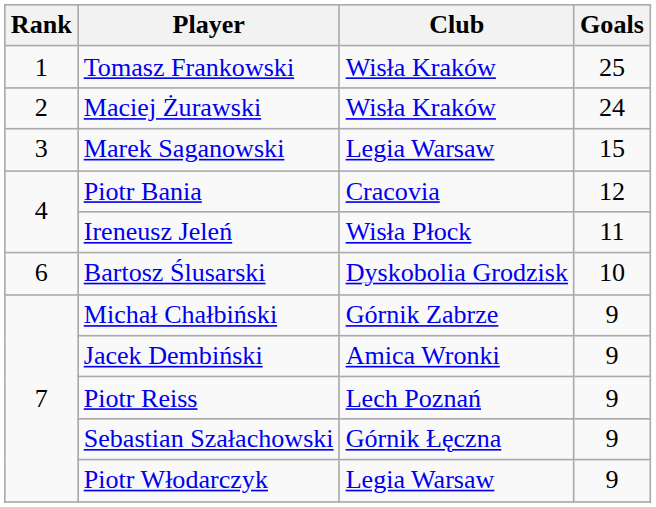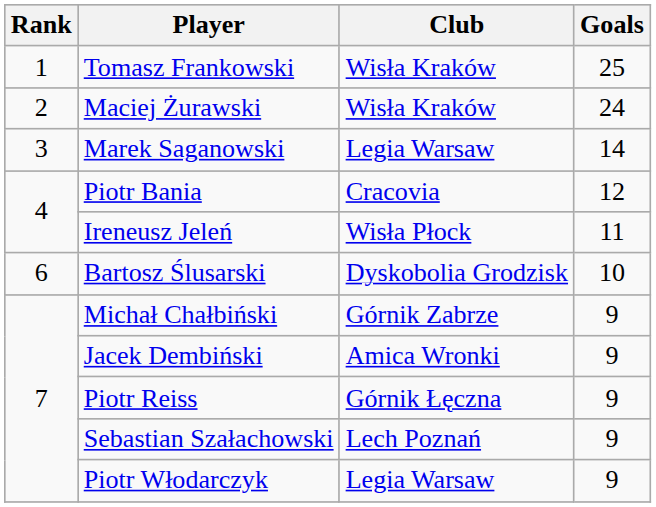Marek Saganowski | Goals: 15 -> 14
Piotr Reiss | Club: Lech Poznań -> Górnik Łęczna
Sebastian Szałachowski | Club: Górnik Łęczna -> Lech Poznań
